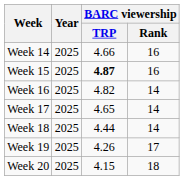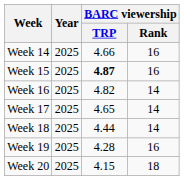Week 19 | BARC viewership / TRP: 4.26 -> 4.28
Week 19 | BARC viewership / Rank: 17 -> 16
